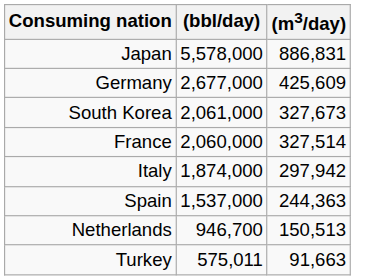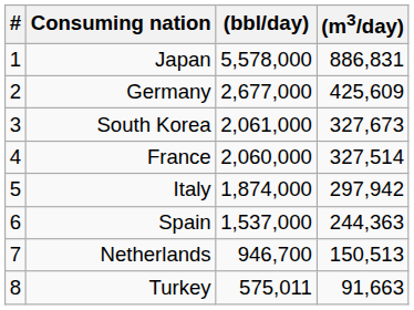+ column: # | 1 | 2 | 3 | 4 | 5 | 6 | 7 | 8
